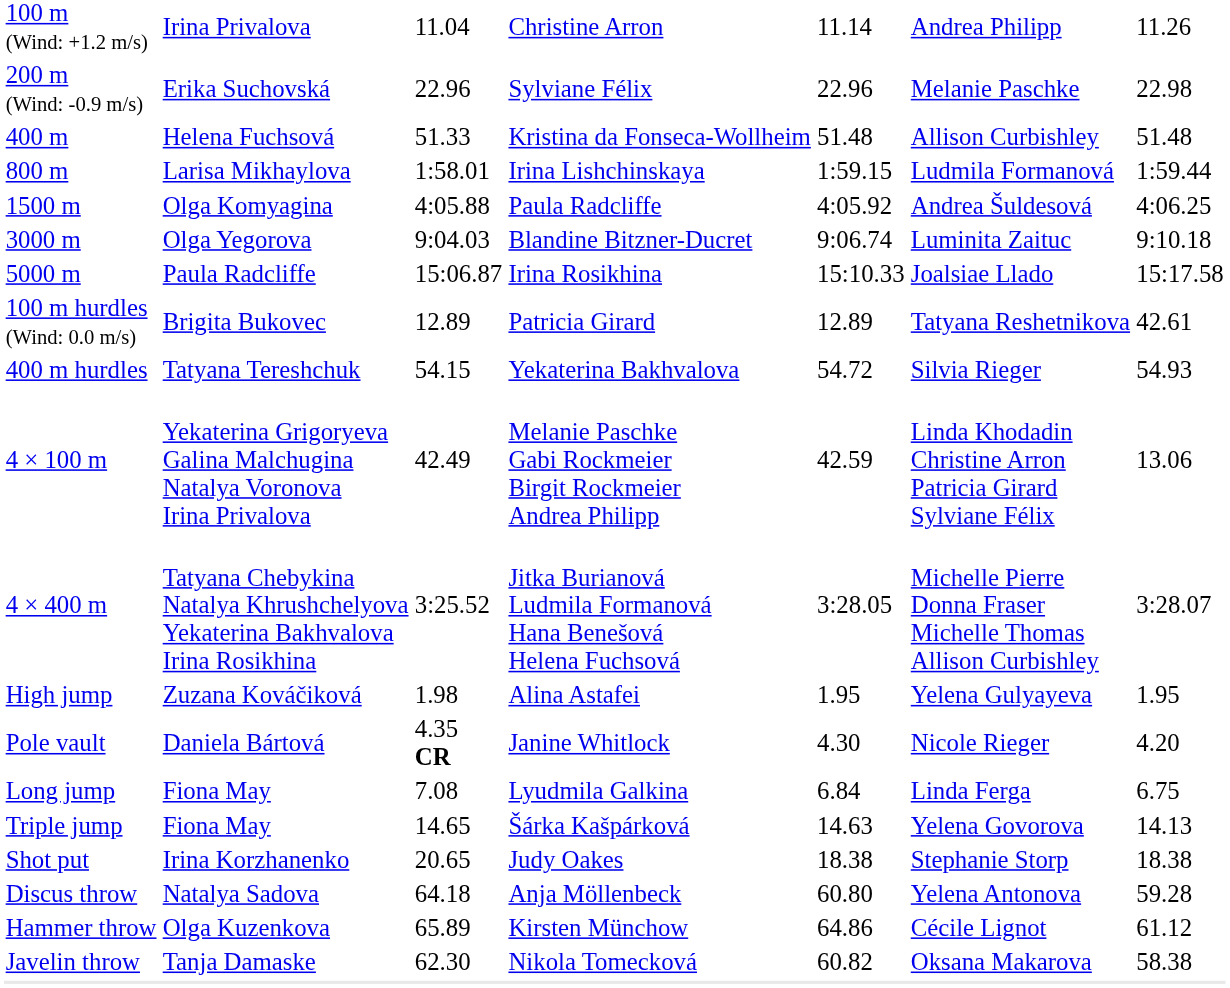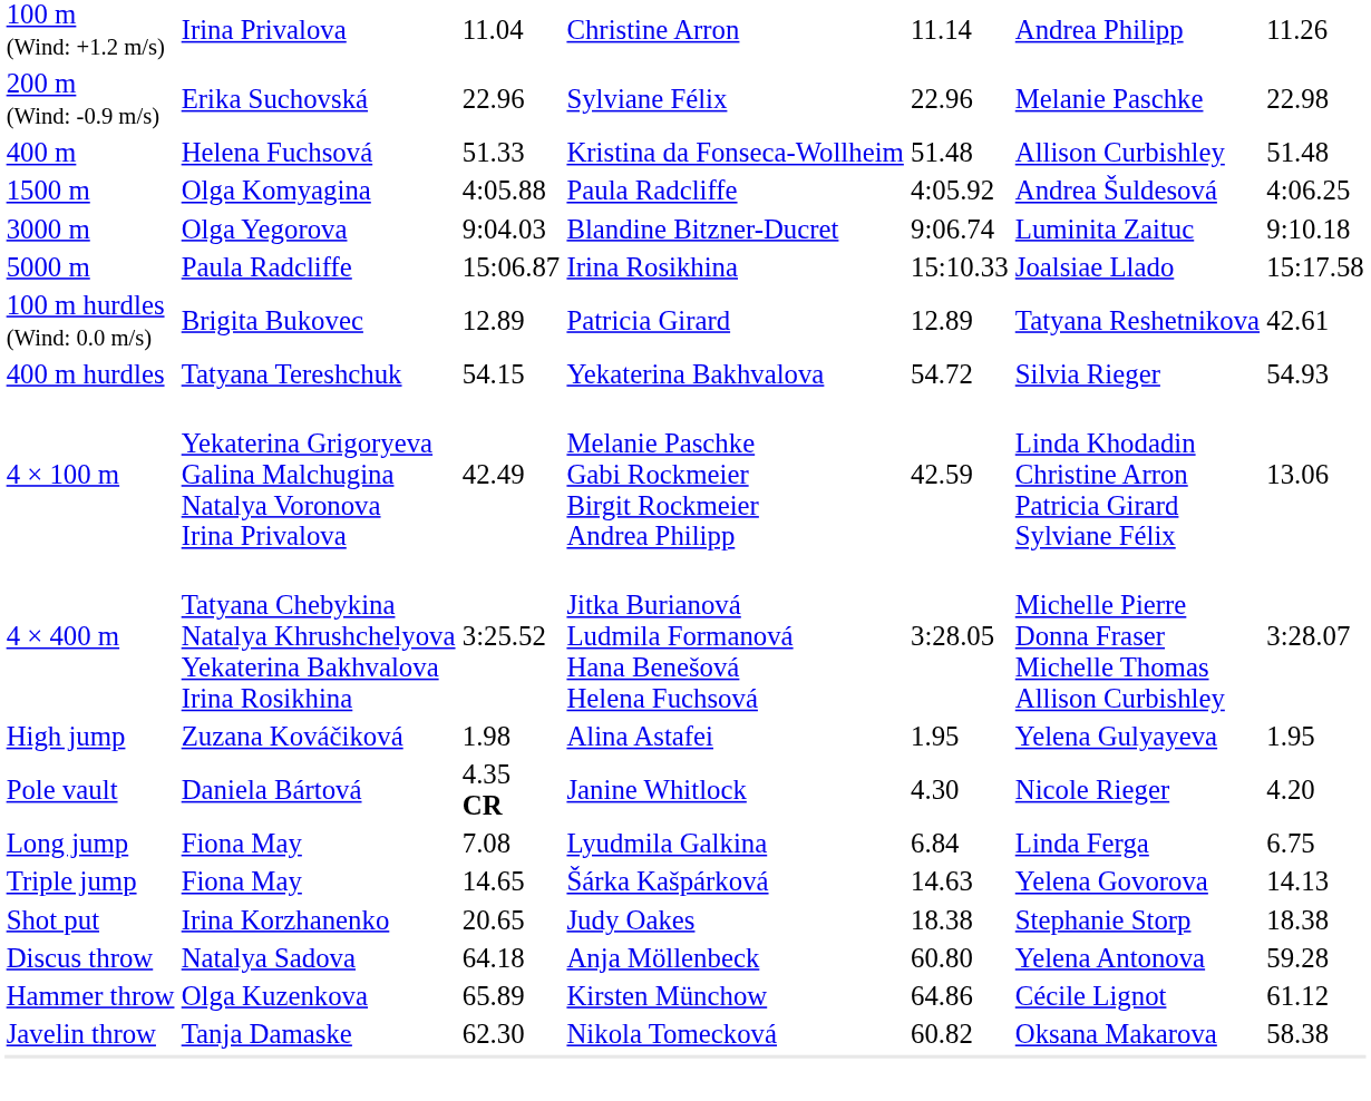- row: 800 m | Larisa Mikhaylova | 1:58.01 | Irina Lishchinskaya | 1:59.15 | Ludmila Formanová | 1:59.44
